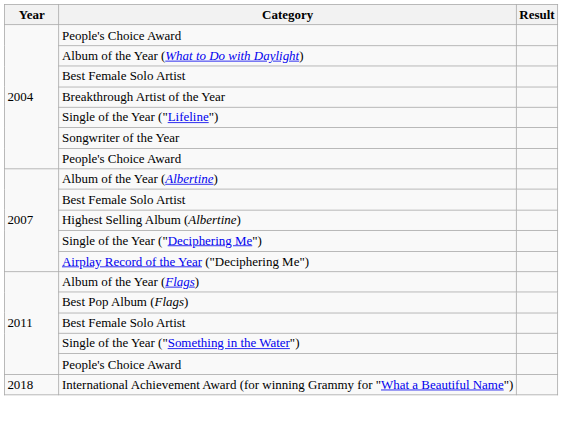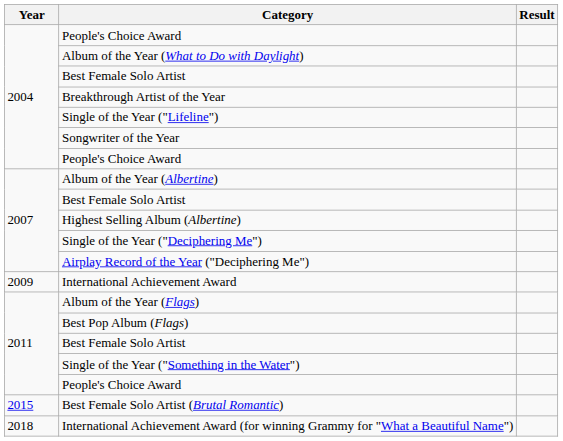+ row: 2009 | International Achievement Award
+ row: 2015 | Best Female Solo Artist (Brutal Romantic)
